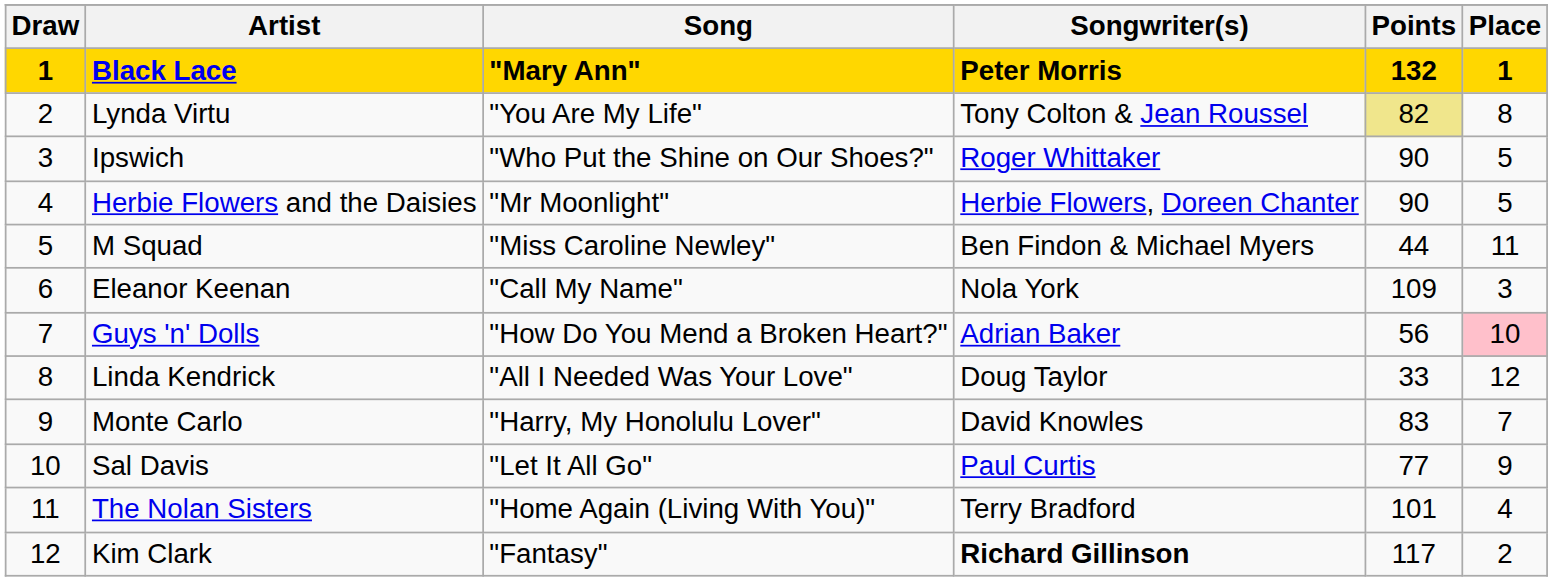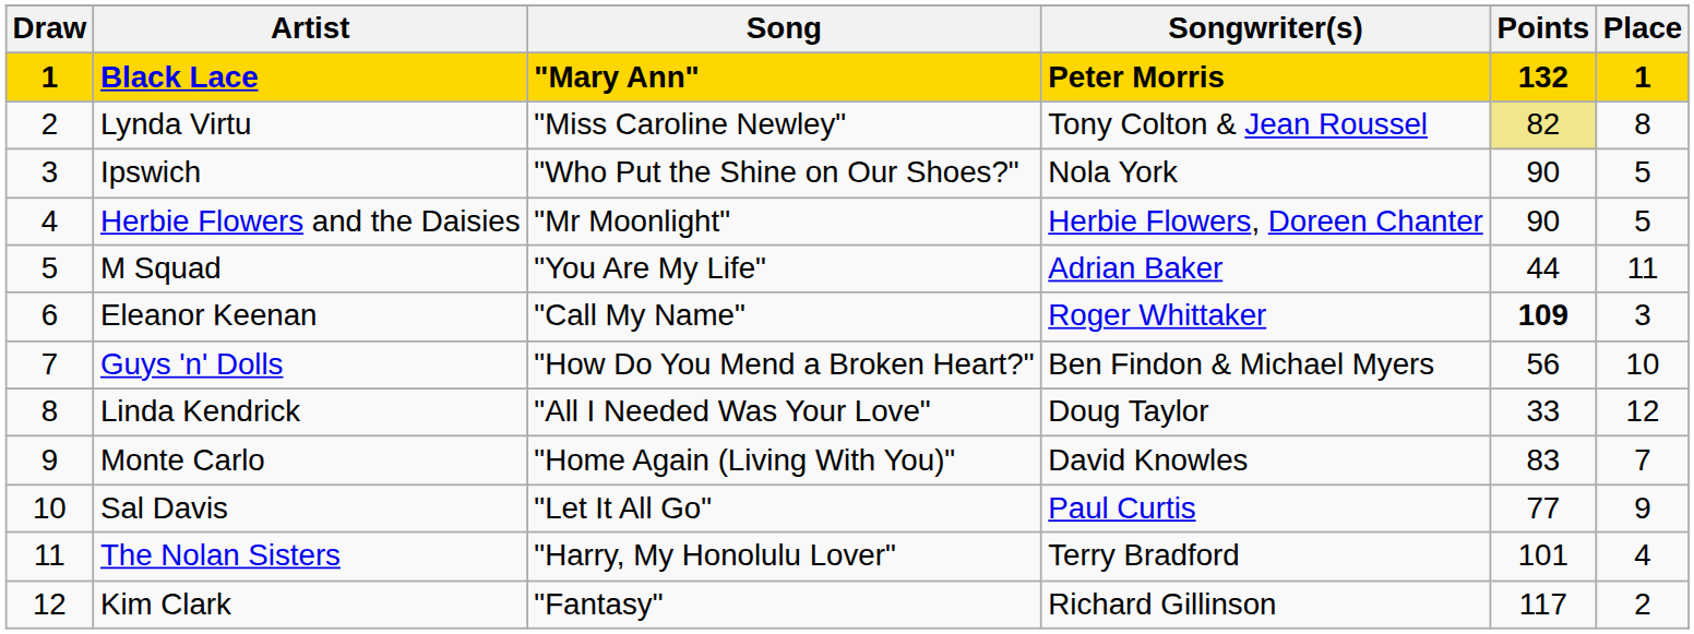Lynda Virtu | Song: "You Are My Life" -> "Miss Caroline Newley"
Ipswich | Songwriter(s): Roger Whittaker -> Nola York
M Squad | Song: "Miss Caroline Newley" -> "You Are My Life"
M Squad | Songwriter(s): Ben Findon & Michael Myers -> Adrian Baker
Eleanor Keenan | Songwriter(s): Nola York -> Roger Whittaker
Eleanor Keenan | Points: normal -> bold
Guys 'n' Dolls | Songwriter(s): Adrian Baker -> Ben Findon & Michael Myers
Guys 'n' Dolls | Place: pink background -> no background
Monte Carlo | Song: "Harry, My Honolulu Lover" -> "Home Again (Living With You)"
The Nolan Sisters | Song: "Home Again (Living With You)" -> "Harry, My Honolulu Lover"
Kim Clark | Songwriter(s): bold -> normal
